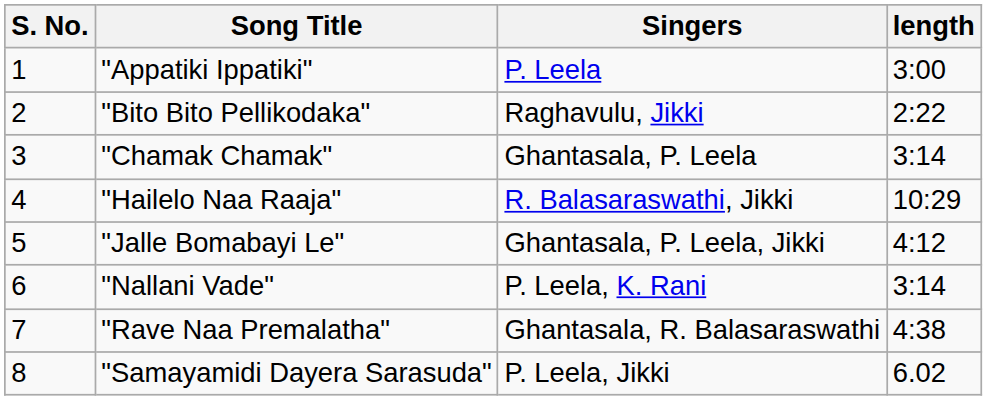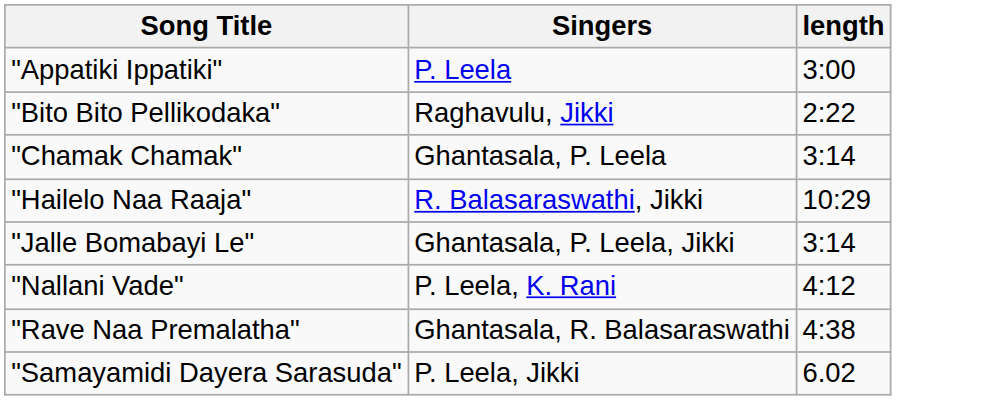- column: S. No. | 1 | 2 | 3 | 4 | 5 | 6 | 7 | 8
"Jalle Bomabayi Le" | length: 4:12 -> 3:14
"Nallani Vade" | length: 3:14 -> 4:12
